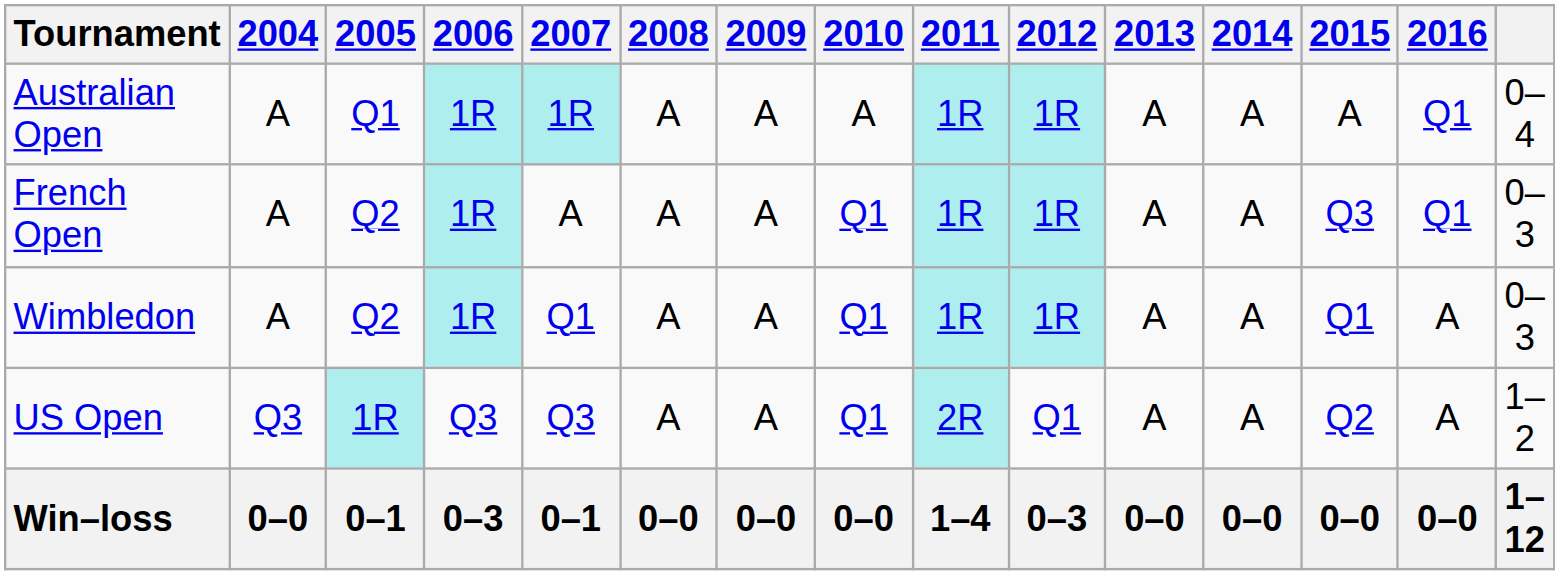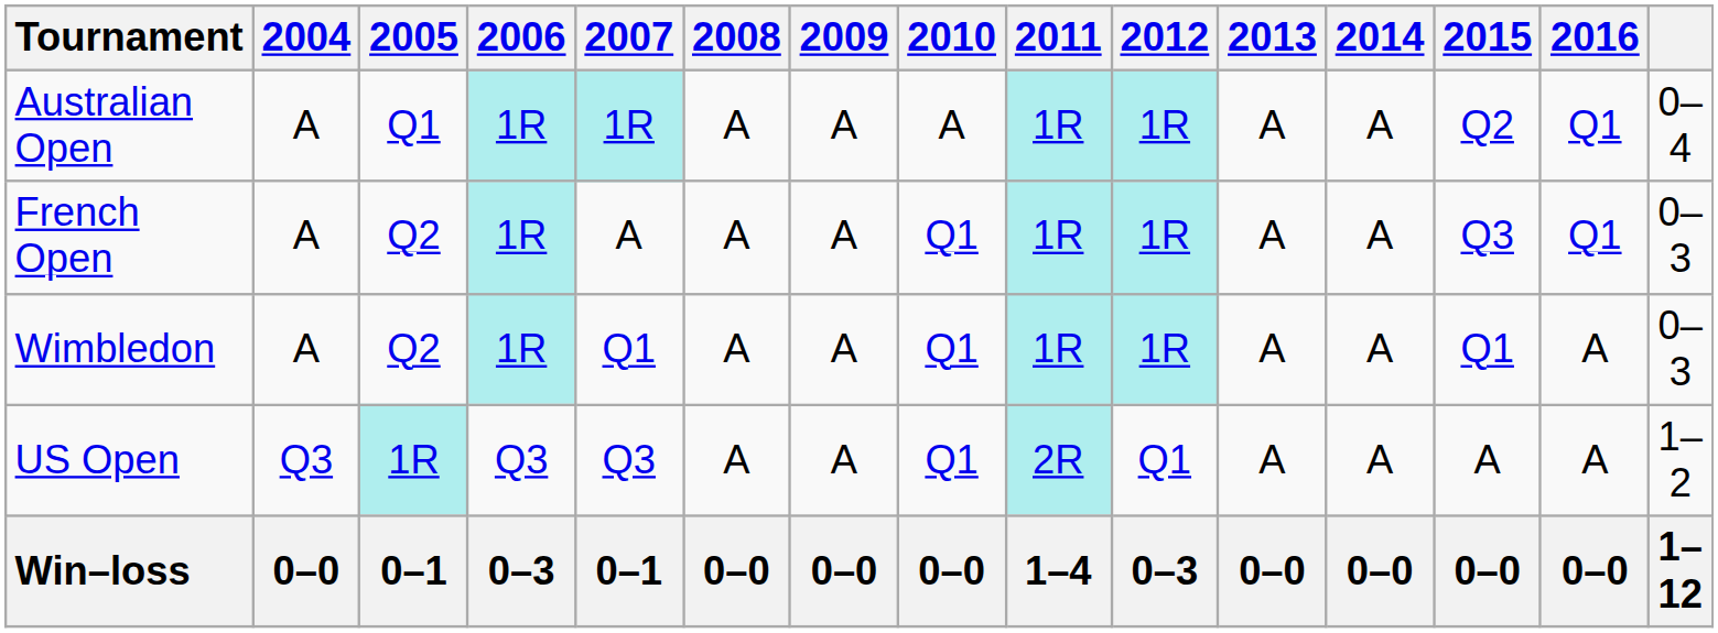Australian Open | 2015: A -> Q2
US Open | 2015: Q2 -> A
